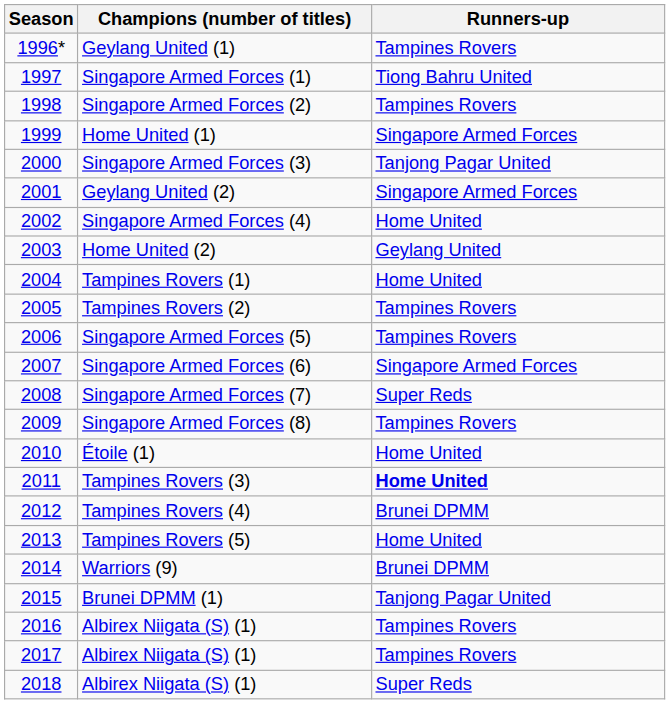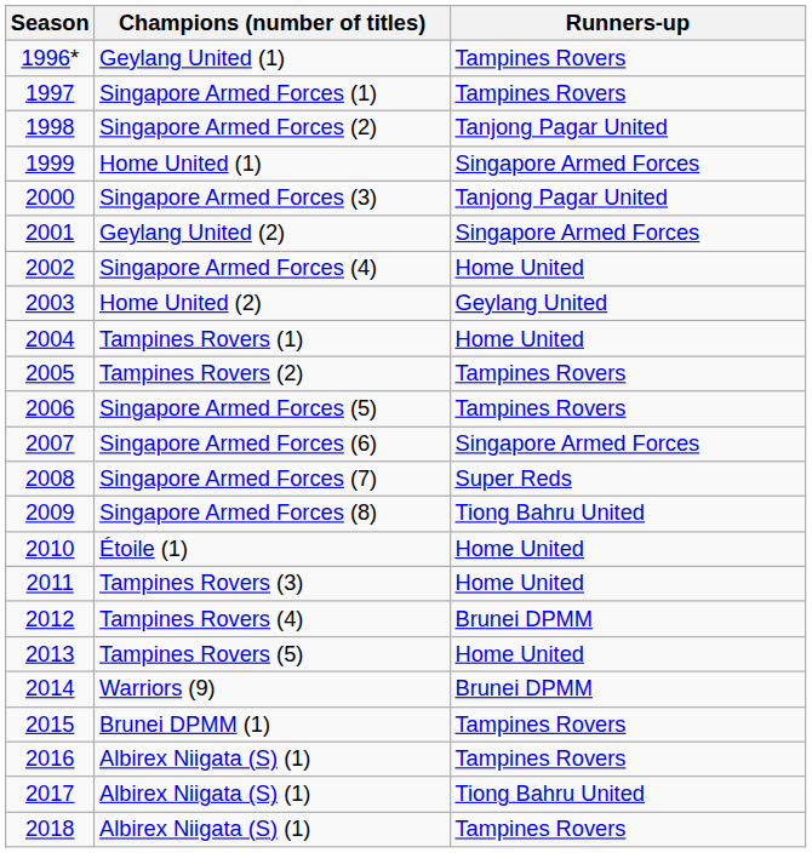Singapore Armed Forces (1) | Runners-up: Tiong Bahru United -> Tampines Rovers
Singapore Armed Forces (2) | Runners-up: Tampines Rovers -> Tanjong Pagar United
Singapore Armed Forces (8) | Runners-up: Tampines Rovers -> Tiong Bahru United
Tampines Rovers (3) | Runners-up: bold -> normal
Brunei DPMM (1) | Runners-up: Tanjong Pagar United -> Tampines Rovers
2017 / Albirex Niigata (S) (1) | Runners-up: Tampines Rovers -> Tiong Bahru United
2018 / Albirex Niigata (S) (1) | Runners-up: Super Reds -> Tampines Rovers
